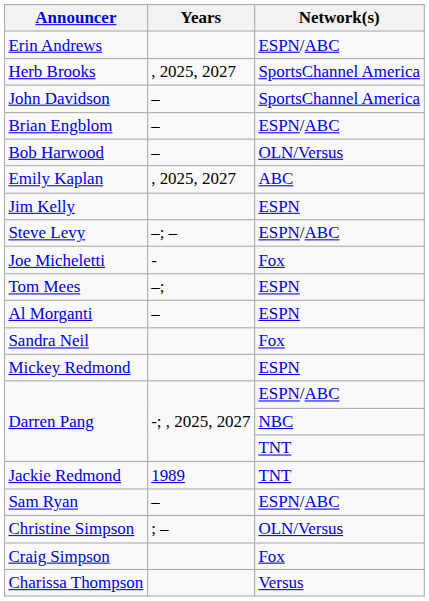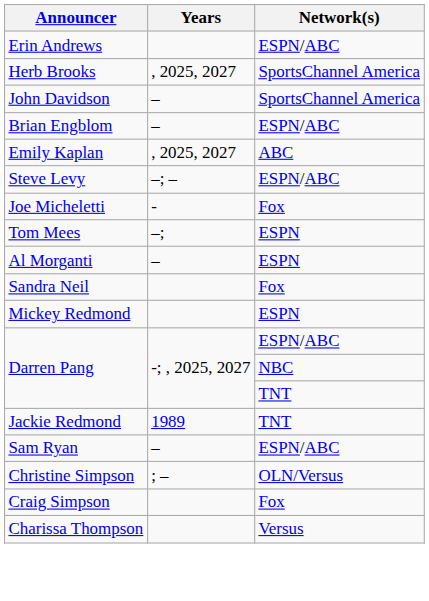- row: Bob Harwood | – | OLN/Versus
- row: Jim Kelly | ESPN
